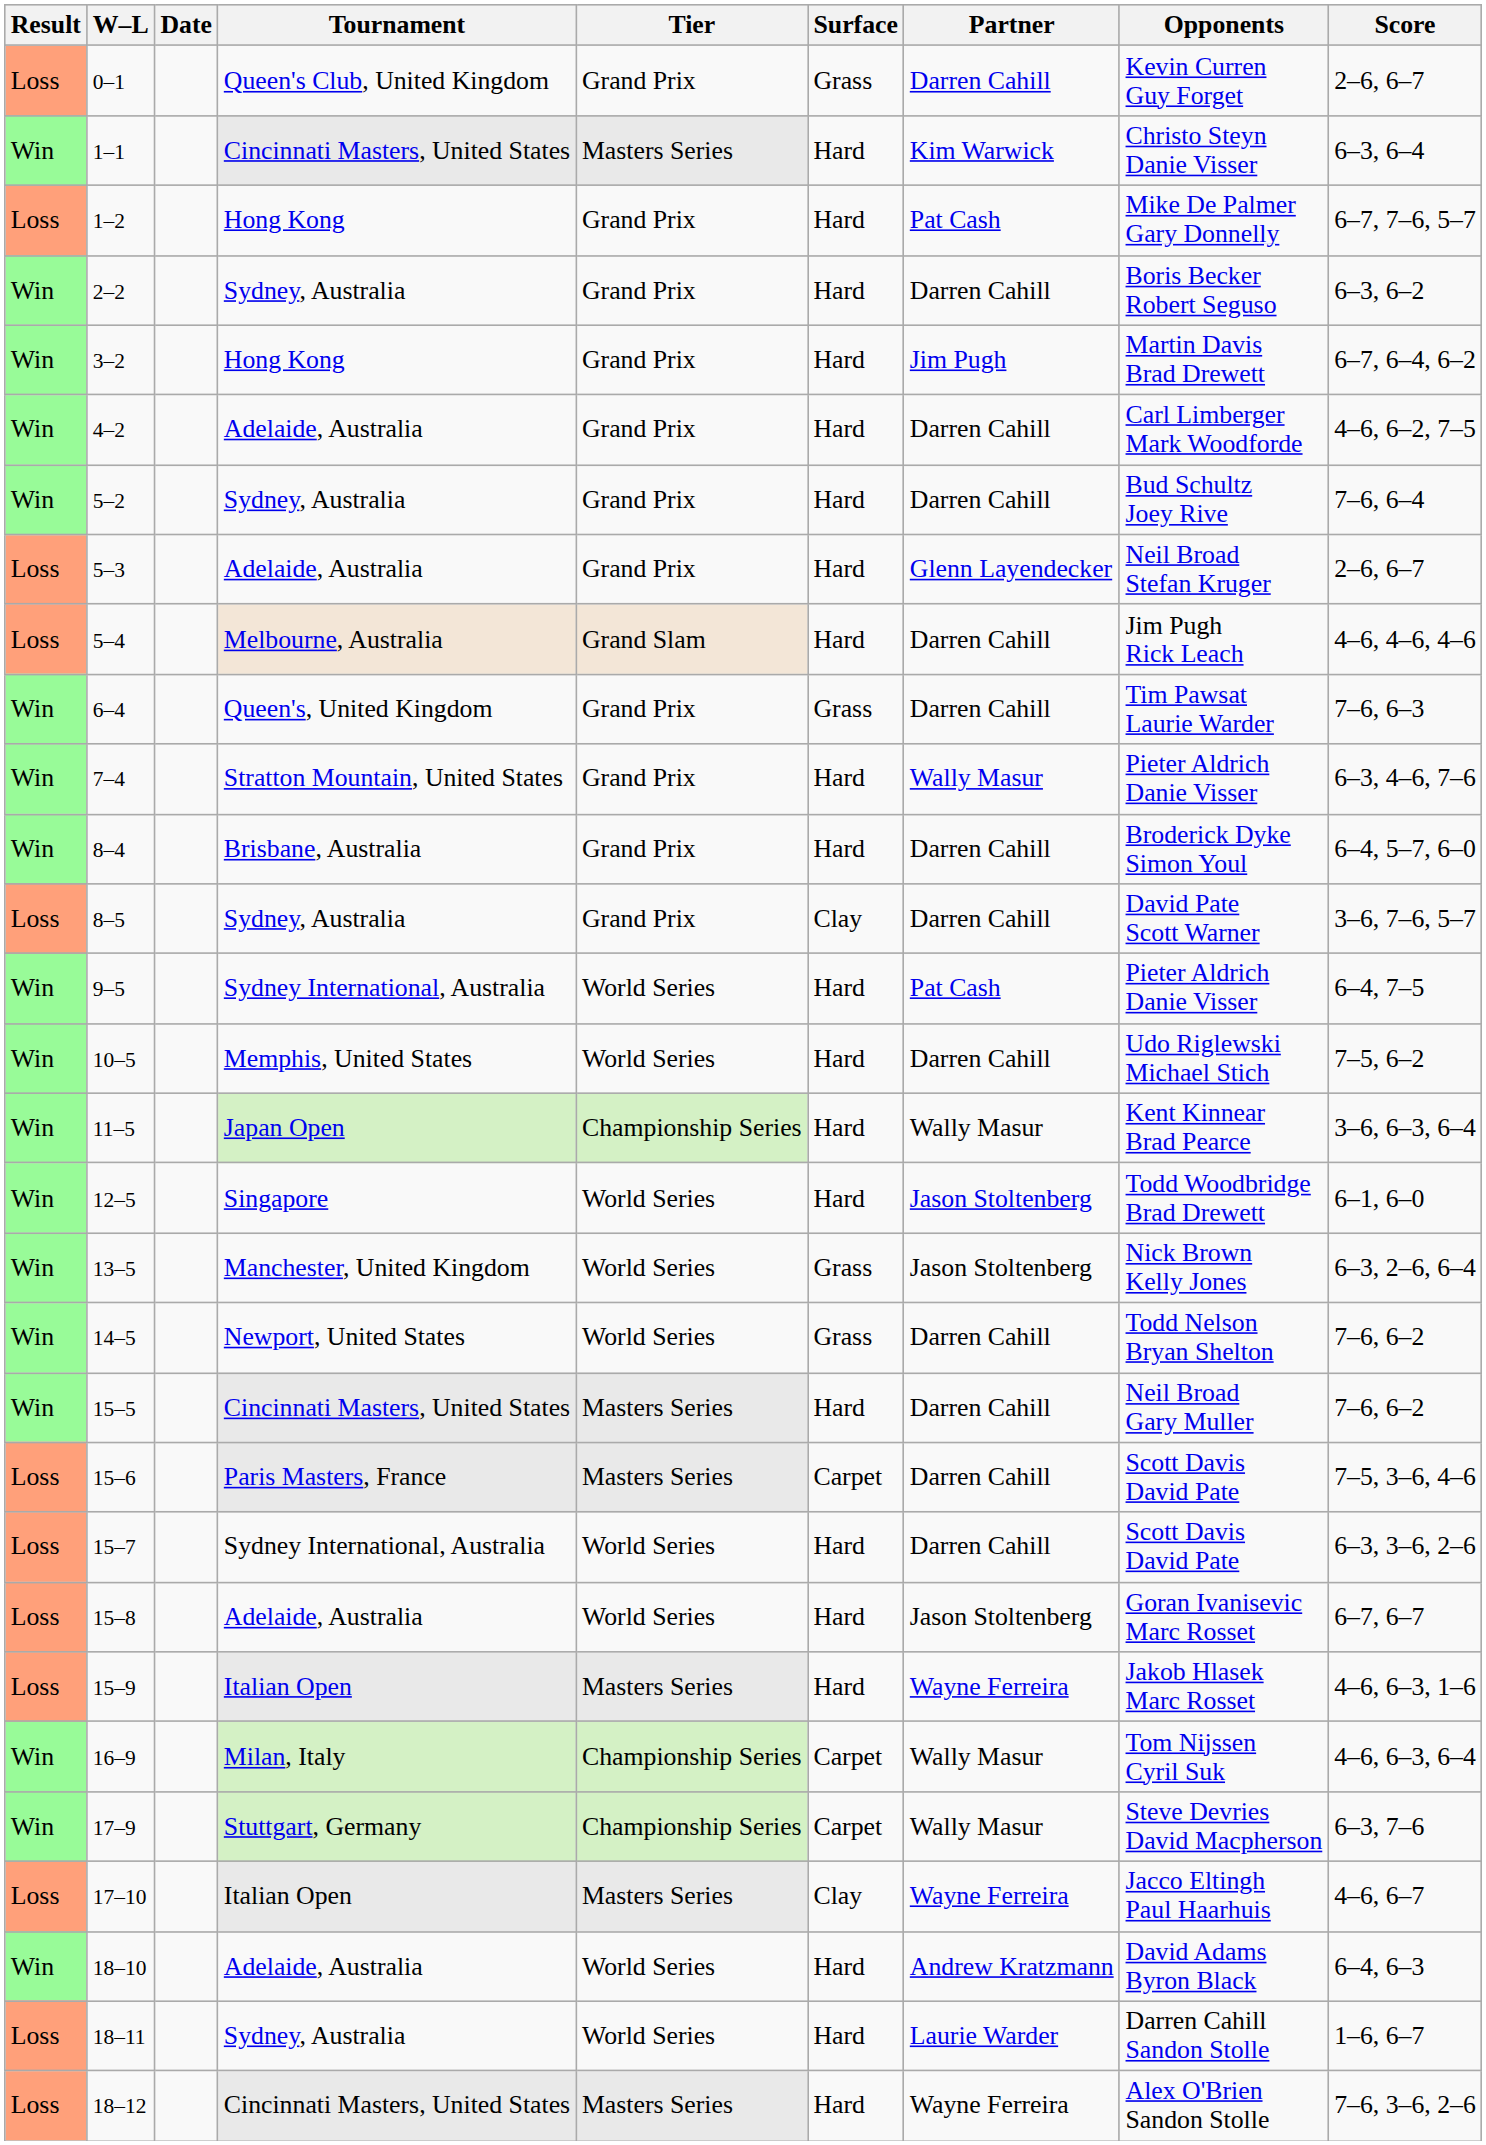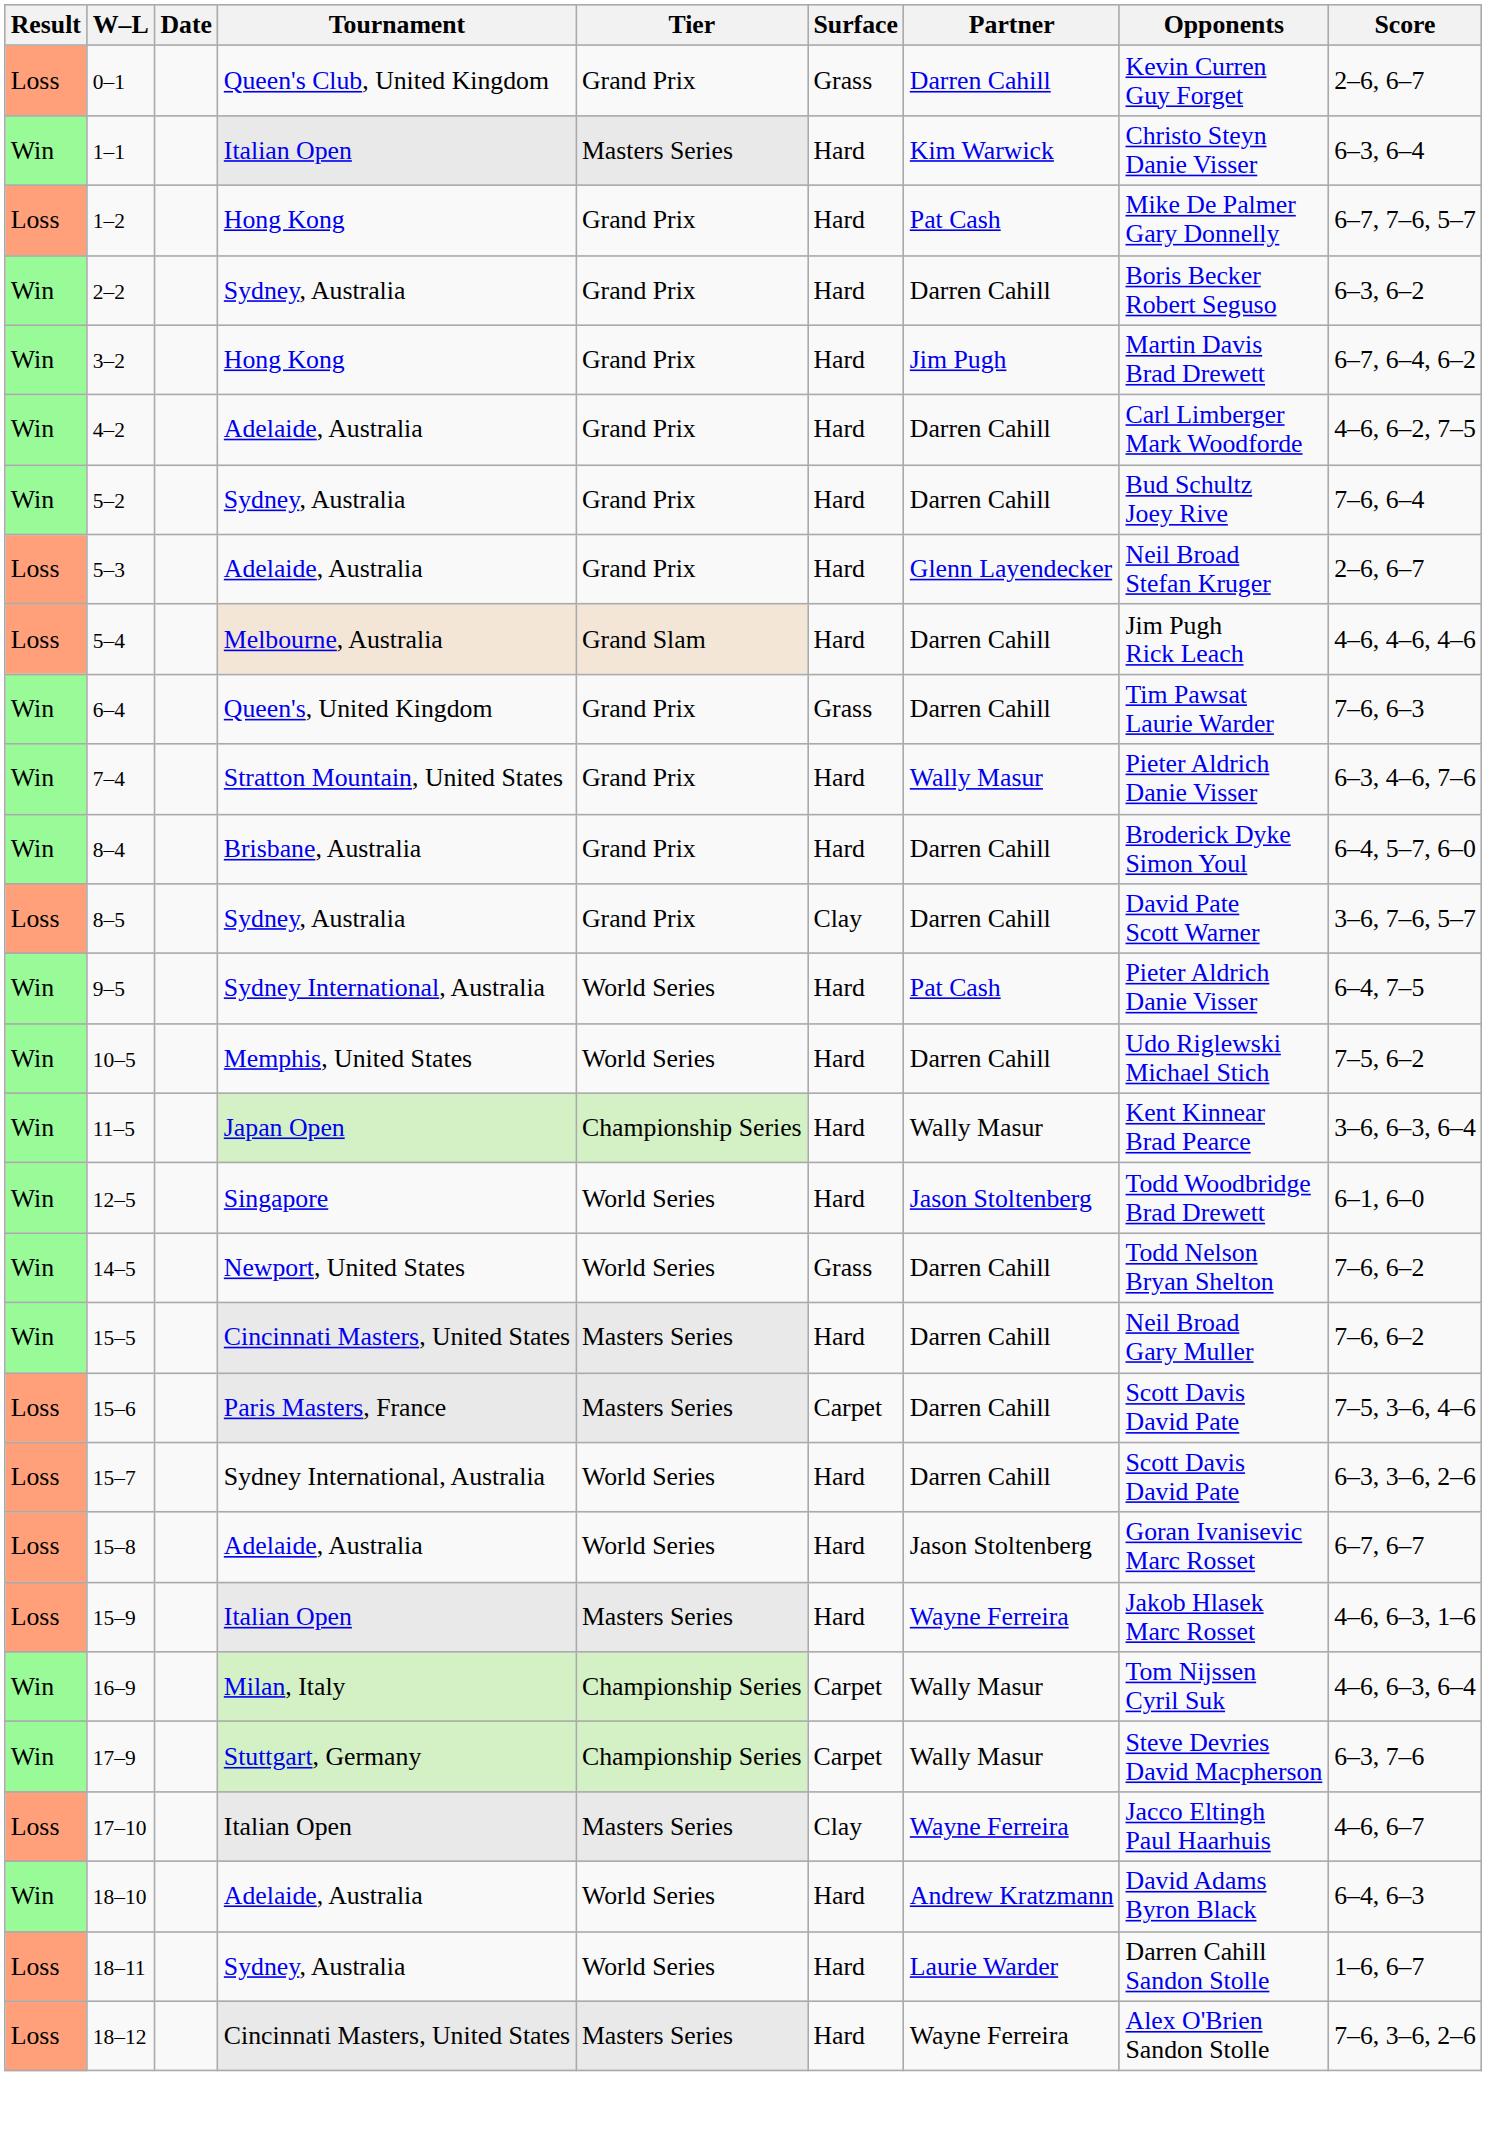1–1 | Tournament: Cincinnati Masters, United States -> Italian Open
- row: Win | 13–5 | Manchester, United Kingdom | World Series | Grass | Jason Stoltenberg | Nick Brown Kelly Jones | 6–3, 2–6, 6–4
